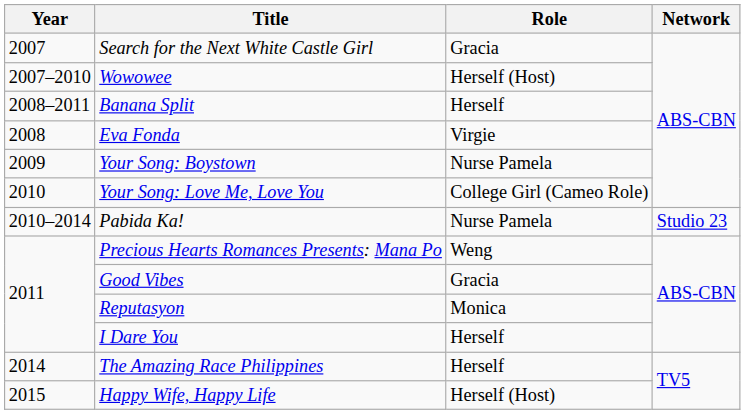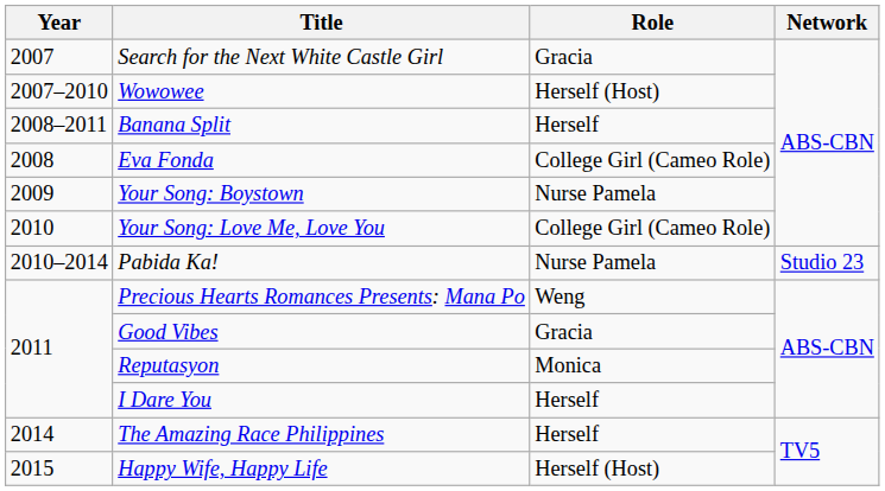Eva Fonda | Role: Virgie -> College Girl (Cameo Role)
